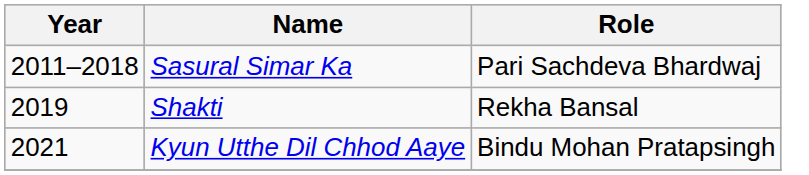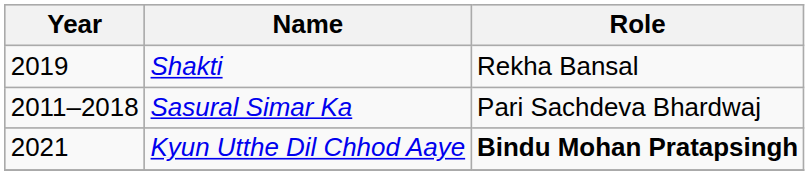rows swapped: Sasural Simar Ka <-> Shakti
Kyun Utthe Dil Chhod Aaye | Role: normal -> bold
